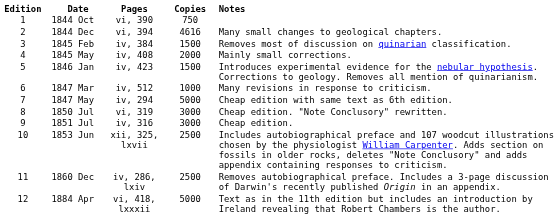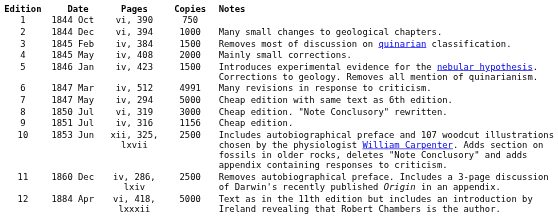1844 Dec | Copies: 4616 -> 1000
1847 Mar | Copies: 1000 -> 4991
1851 Jul | Copies: 3000 -> 1156
